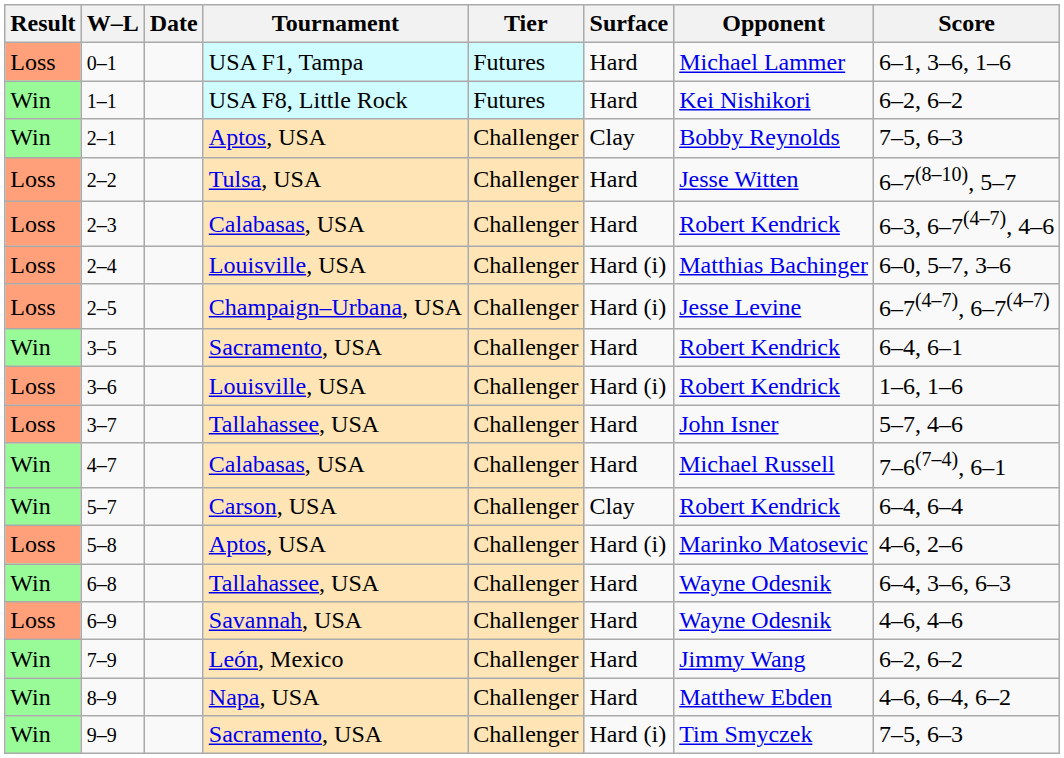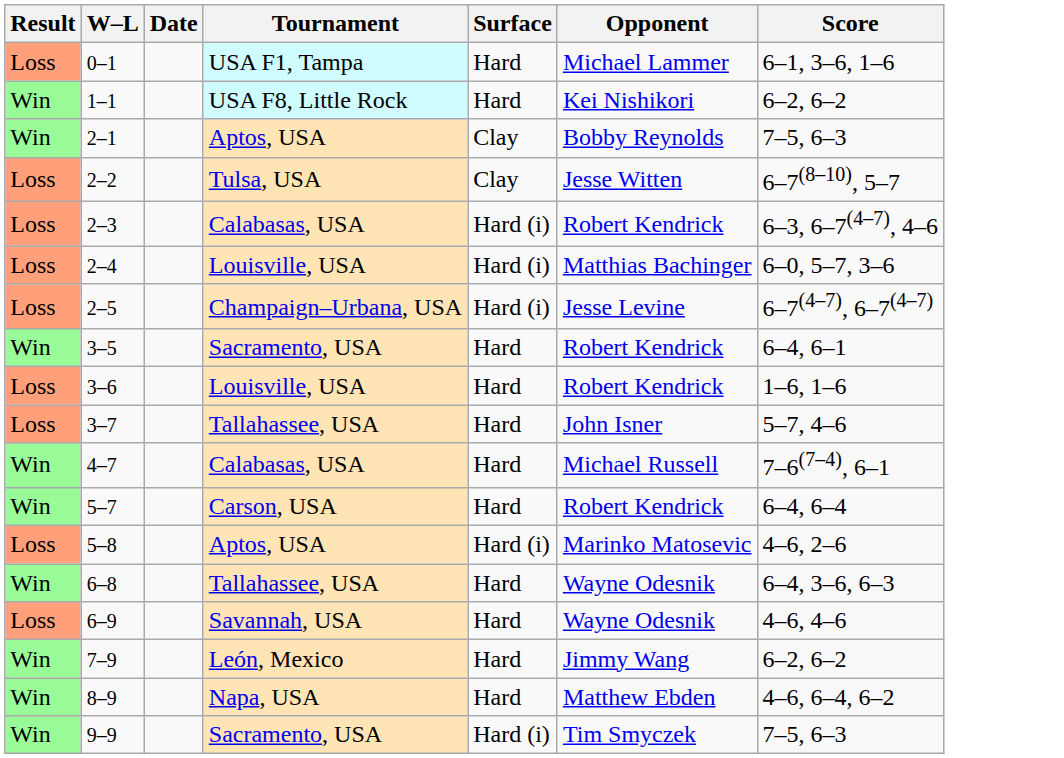- column: Tier | Futures | Futures | Challenger | Challenger | Challenger | Challenger | Challenger | Challenger | Challenger | Challenger | Challenger | Challenger | Challenger | Challenger | Challenger | Challenger | Challenger | Challenger
2–2 | Surface: Hard -> Clay
2–3 | Surface: Hard -> Hard (i)
3–6 | Surface: Hard (i) -> Hard
5–7 | Surface: Clay -> Hard
